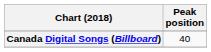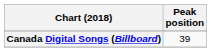Canada Digital Songs (Billboard) | Peak position: 40 -> 39
